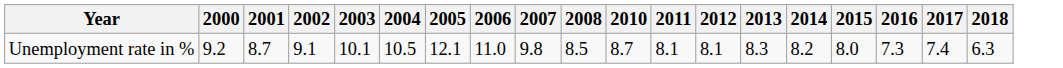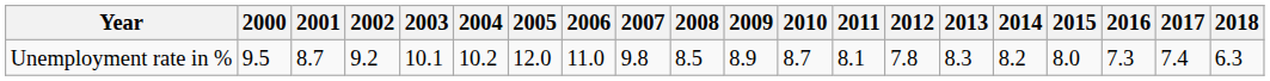+ column: 2009 | 8.9
Unemployment rate in % | 2000: 9.2 -> 9.5
Unemployment rate in % | 2002: 9.1 -> 9.2
Unemployment rate in % | 2004: 10.5 -> 10.2
Unemployment rate in % | 2005: 12.1 -> 12.0
Unemployment rate in % | 2012: 8.1 -> 7.8
